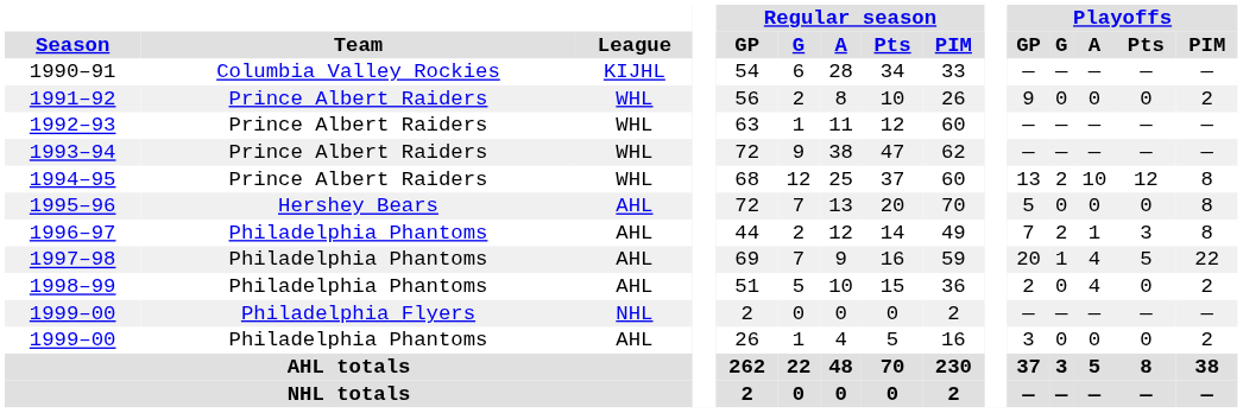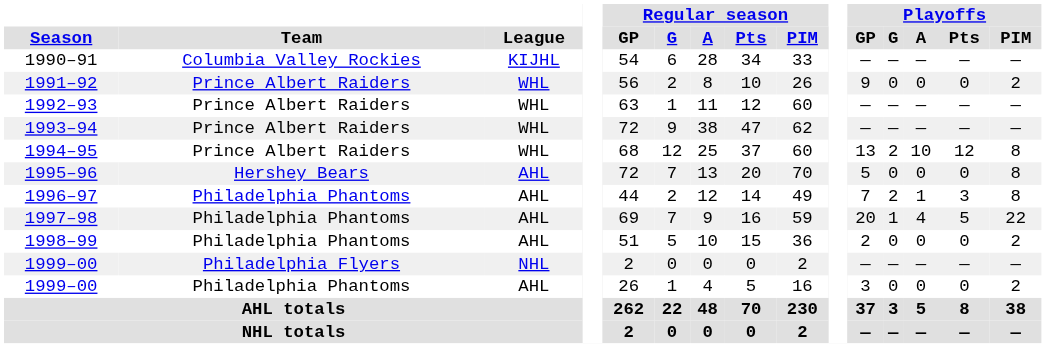1998–99 | Playoffs / A: 4 -> 0
